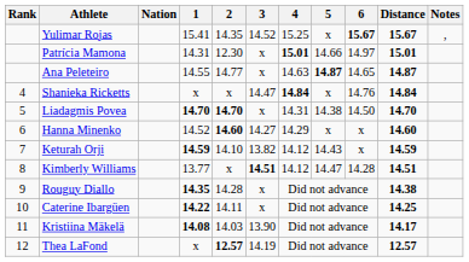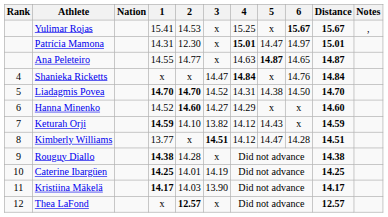Yulimar Rojas | 2: 14.35 -> 14.53
Yulimar Rojas | 3: 14.52 -> x
Patrícia Mamona | 5: 14.66 -> 14.47
Liadagmis Povea | 3: x -> 14.52
Rouguy Diallo | 1: 14.35 -> 14.38
Caterine Ibargüen | 1: 14.22 -> 14.25
Caterine Ibargüen | 2: 14.11 -> 14.01
Caterine Ibargüen | 3: x -> 14.19
Kristiina Mäkelä | 1: 14.08 -> 14.17
Thea LaFond | 3: 14.19 -> x
